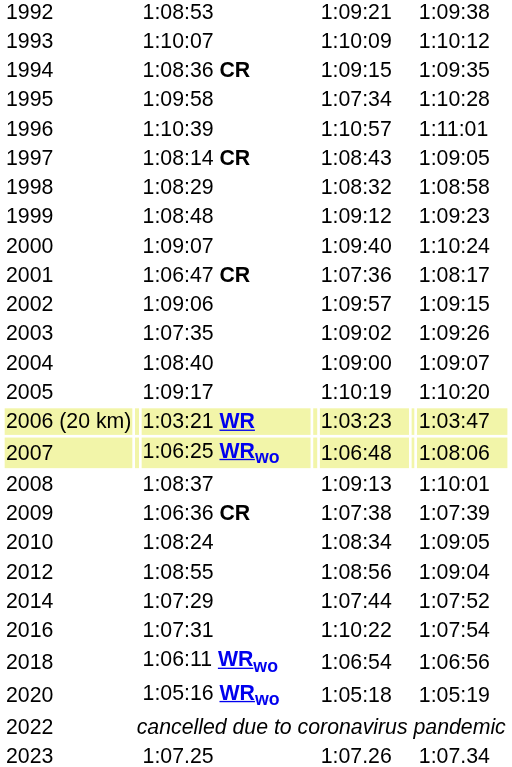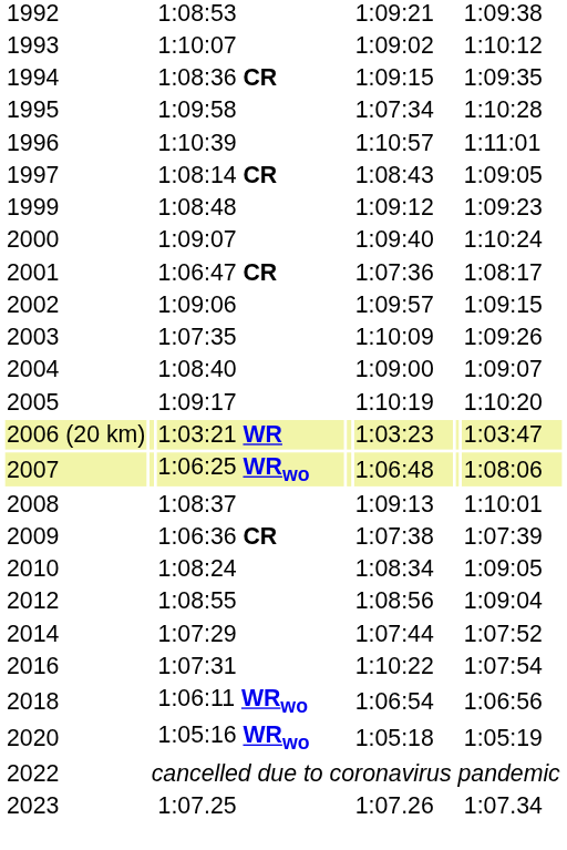1993 | column 5: 1:10:09 -> 1:09:02
- row: 1998 | 1:08:29 | 1:08:32 | 1:08:58
2003 | column 5: 1:09:02 -> 1:10:09
